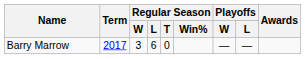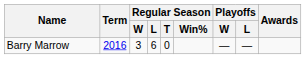Barry Marrow | Term: 2017 -> 2016
